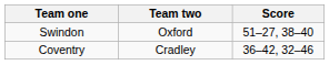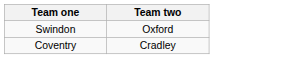- column: Score | 51–27, 38–40 | 36–42, 32–46
